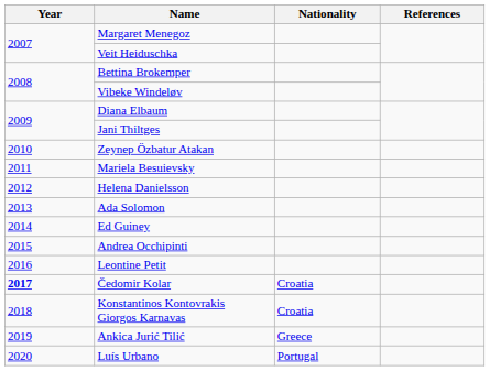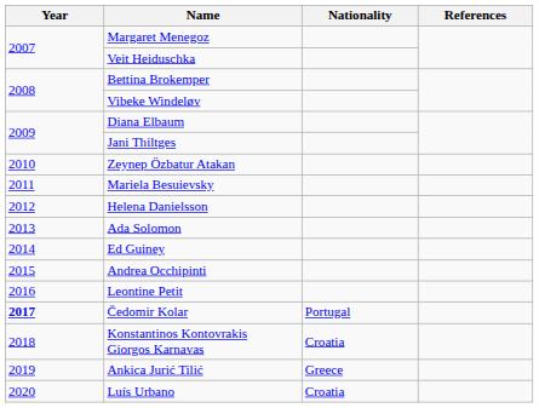Čedomir Kolar | Nationality: Croatia -> Portugal
Luís Urbano | Nationality: Portugal -> Croatia
